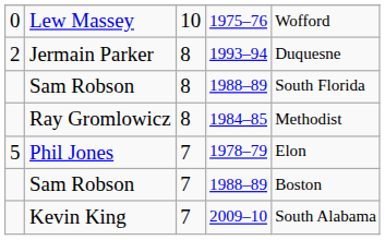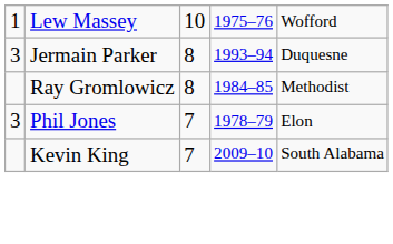Lew Massey | column 1: 0 -> 1
Jermain Parker | column 1: 2 -> 3
- row: Sam Robson | 8 | 1988–89 | South Florida
Phil Jones | column 1: 5 -> 3
- row: Sam Robson | 7 | 1988–89 | Boston
